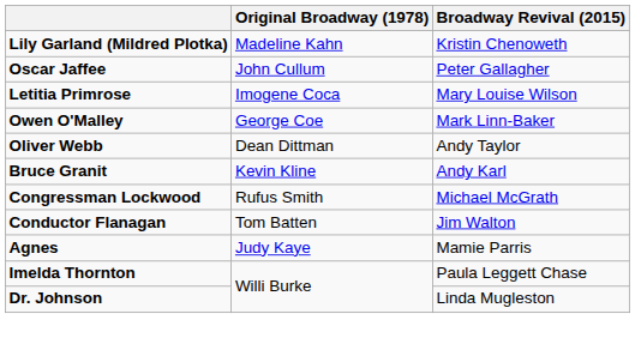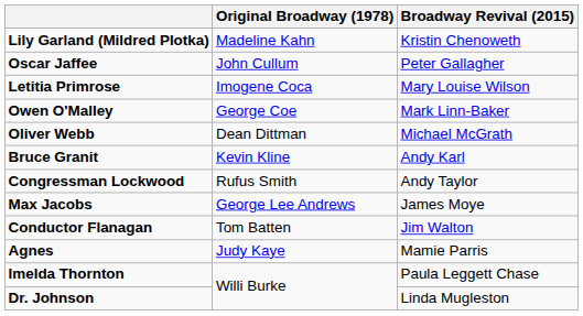Oliver Webb | Broadway Revival (2015): Andy Taylor -> Michael McGrath
Congressman Lockwood | Broadway Revival (2015): Michael McGrath -> Andy Taylor
+ row: Max Jacobs | George Lee Andrews | James Moye
